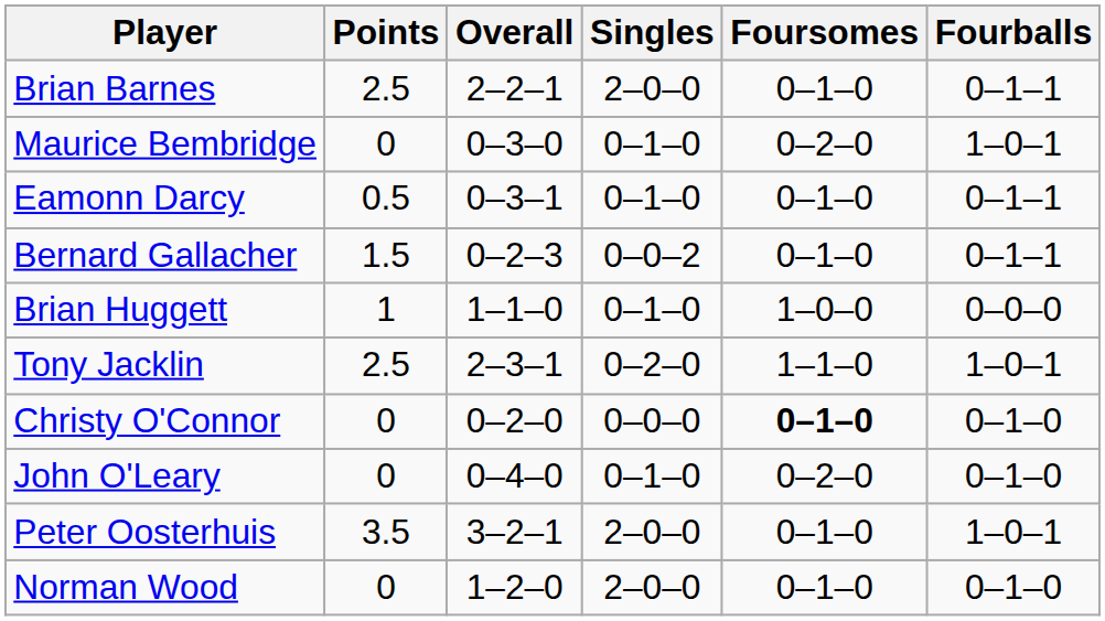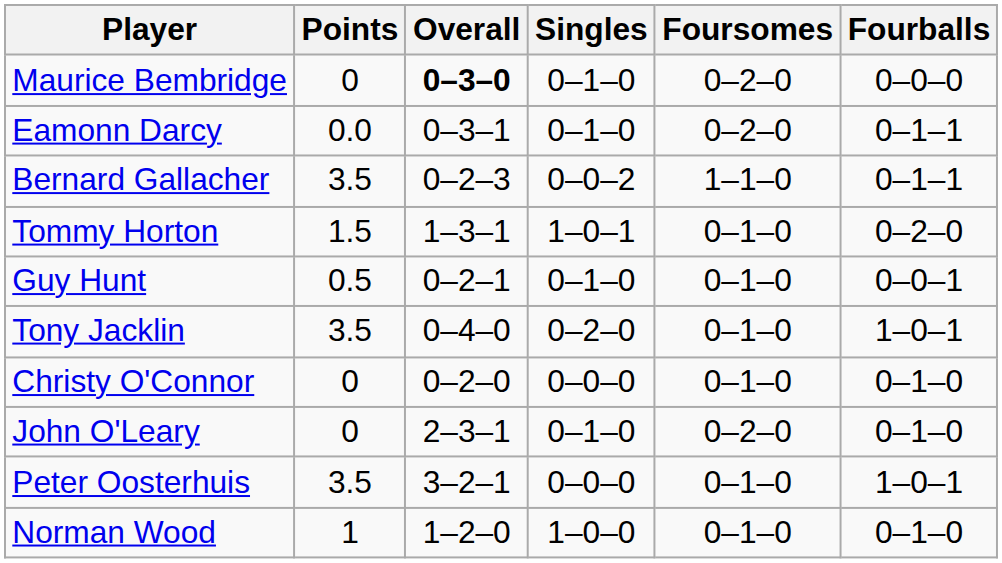- row: Brian Barnes | 2.5 | 2–2–1 | 2–0–0 | 0–1–0 | 0–1–1
Maurice Bembridge | Overall: normal -> bold
Maurice Bembridge | Fourballs: 1–0–1 -> 0–0–0
Eamonn Darcy | Points: 0.5 -> 0.0
Eamonn Darcy | Foursomes: 0–1–0 -> 0–2–0
Bernard Gallacher | Points: 1.5 -> 3.5
Bernard Gallacher | Foursomes: 0–1–0 -> 1–1–0
+ row: Tommy Horton | 1.5 | 1–3–1 | 1–0–1 | 0–1–0 | 0–2–0
- row: Brian Huggett | 1 | 1–1–0 | 0–1–0 | 1–0–0 | 0–0–0
+ row: Guy Hunt | 0.5 | 0–2–1 | 0–1–0 | 0–1–0 | 0–0–1
Tony Jacklin | Points: 2.5 -> 3.5
Tony Jacklin | Overall: 2–3–1 -> 0–4–0
Tony Jacklin | Foursomes: 1–1–0 -> 0–1–0
Christy O'Connor | Foursomes: bold -> normal
John O'Leary | Overall: 0–4–0 -> 2–3–1
Peter Oosterhuis | Singles: 2–0–0 -> 0–0–0
Norman Wood | Points: 0 -> 1
Norman Wood | Singles: 2–0–0 -> 1–0–0
